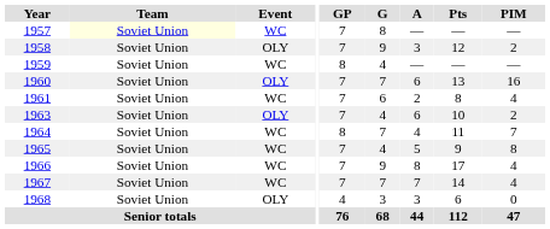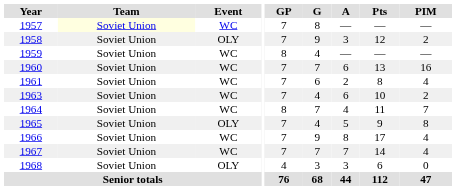1960 | Event: OLY -> WC
1963 | Event: OLY -> WC
1965 | Event: WC -> OLY
